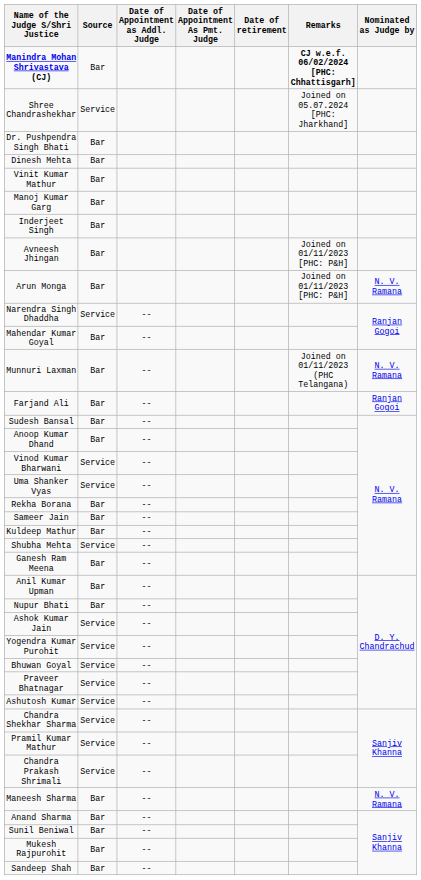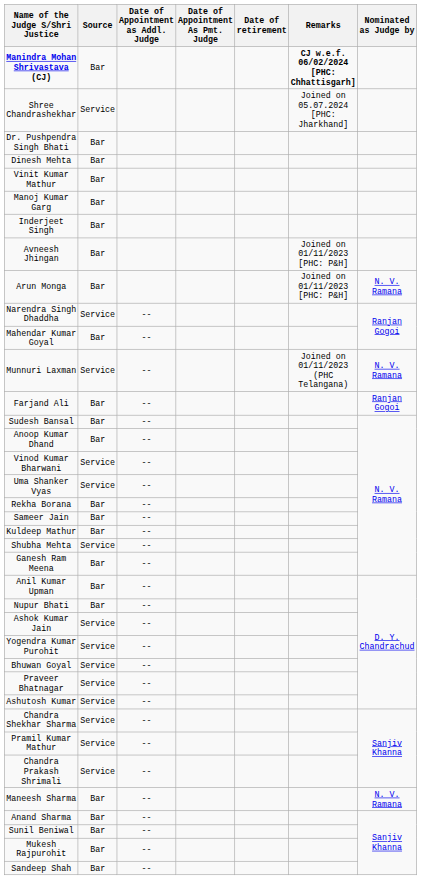Munnuri Laxman | Source: Bar -> Service
